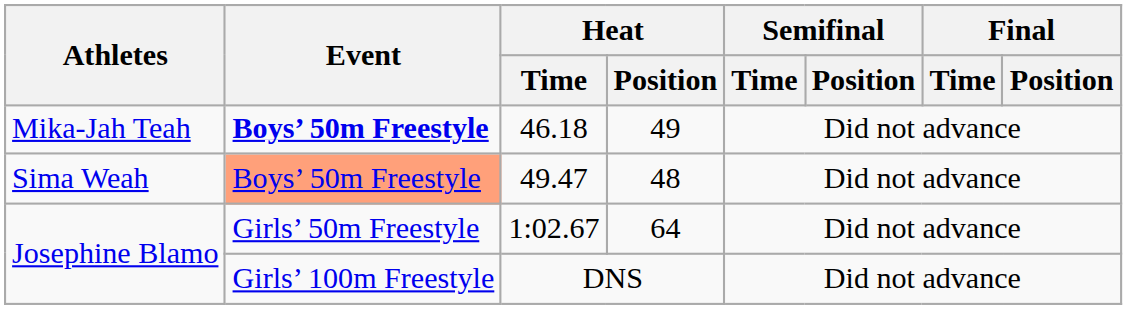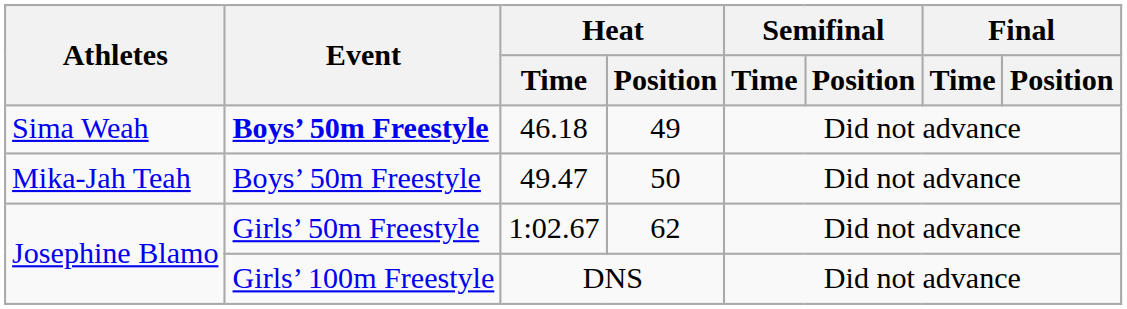46.18 | Athletes: Mika-Jah Teah -> Sima Weah
49.47 | Athletes: Sima Weah -> Mika-Jah Teah
49.47 | Event: lightsalmon background -> no background
49.47 | Heat / Position: 48 -> 50
1:02.67 | Heat / Position: 64 -> 62
